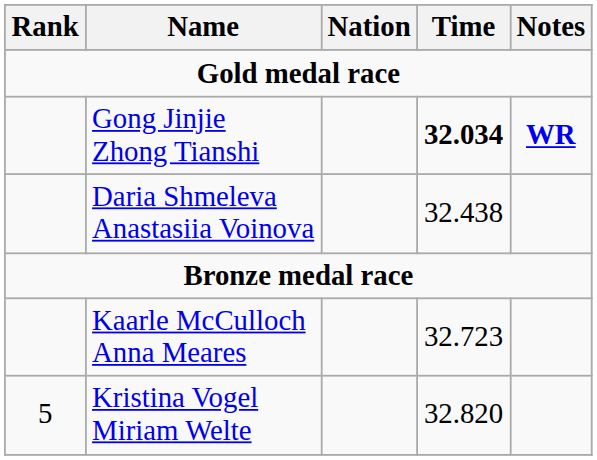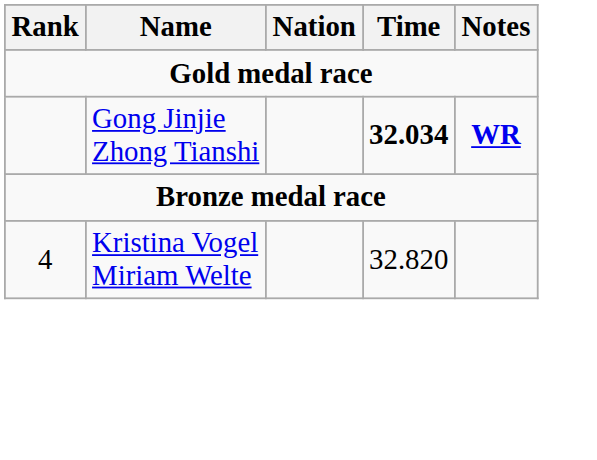- row: Daria Shmeleva Anastasiia Voinova | 32.438
- row: Kaarle McCulloch Anna Meares | 32.723
Kristina Vogel Miriam Welte | Rank: 5 -> 4
